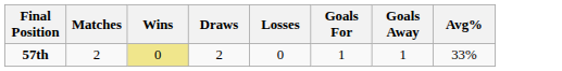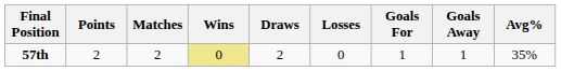+ column: Points | 2
57th | Avg%: 33% -> 35%
